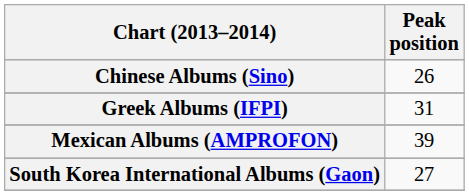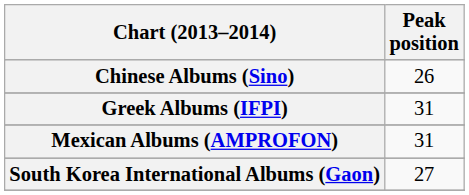Mexican Albums (AMPROFON) | Peak position: 39 -> 31
